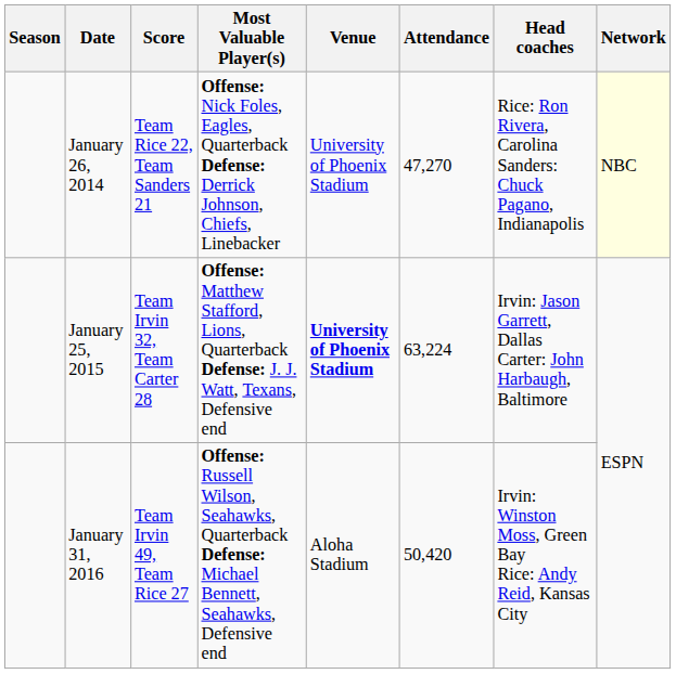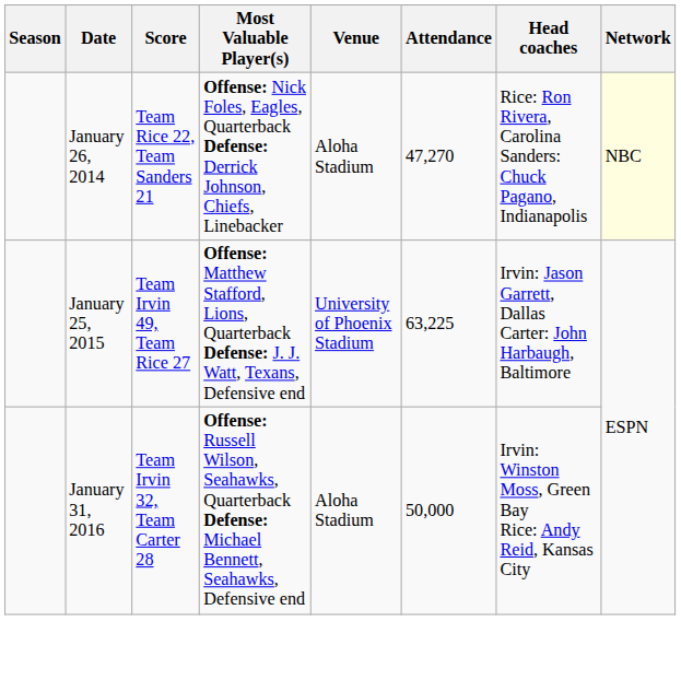January 26, 2014 | Venue: University of Phoenix Stadium -> Aloha Stadium
January 25, 2015 | Score: Team Irvin 32, Team Carter 28 -> Team Irvin 49, Team Rice 27
January 25, 2015 | Venue: bold -> normal
January 25, 2015 | Attendance: 63,224 -> 63,225
January 31, 2016 | Score: Team Irvin 49, Team Rice 27 -> Team Irvin 32, Team Carter 28
January 31, 2016 | Attendance: 50,420 -> 50,000
